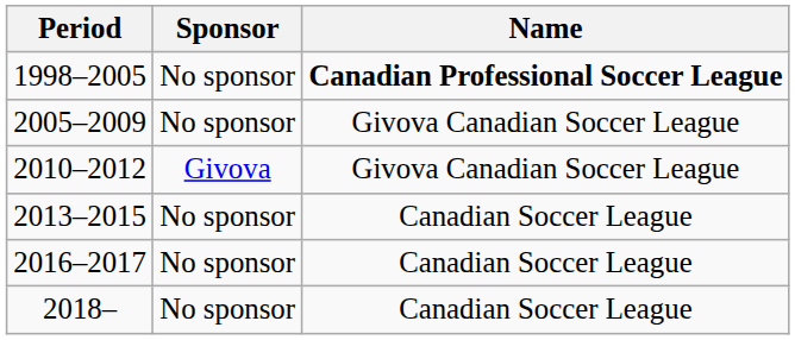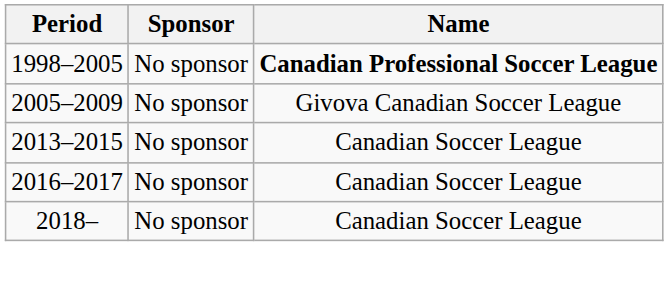- row: 2010–2012 | Givova | Givova Canadian Soccer League
